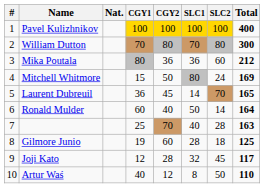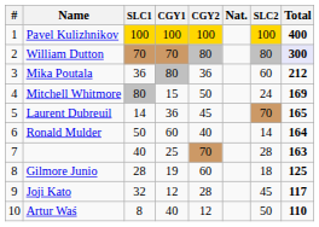columns swapped: Nat. <-> SLC1
William Dutton | Total: no background -> lavender background
